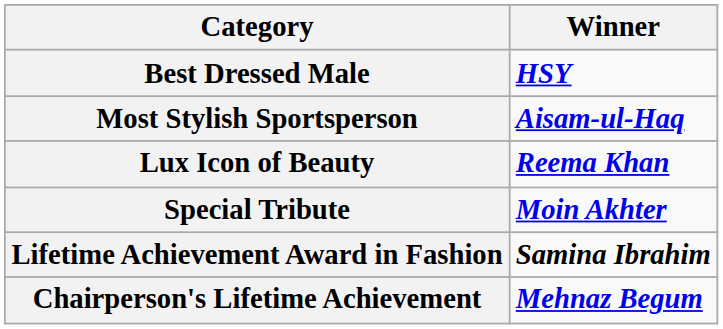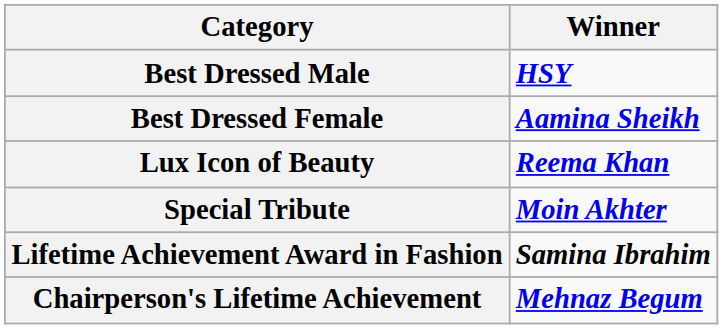+ row: Best Dressed Female | Aamina Sheikh
- row: Most Stylish Sportsperson | Aisam-ul-Haq
